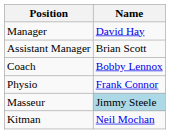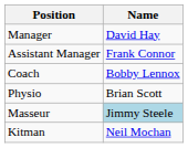Assistant Manager | Name: Brian Scott -> Frank Connor
Physio | Name: Frank Connor -> Brian Scott
